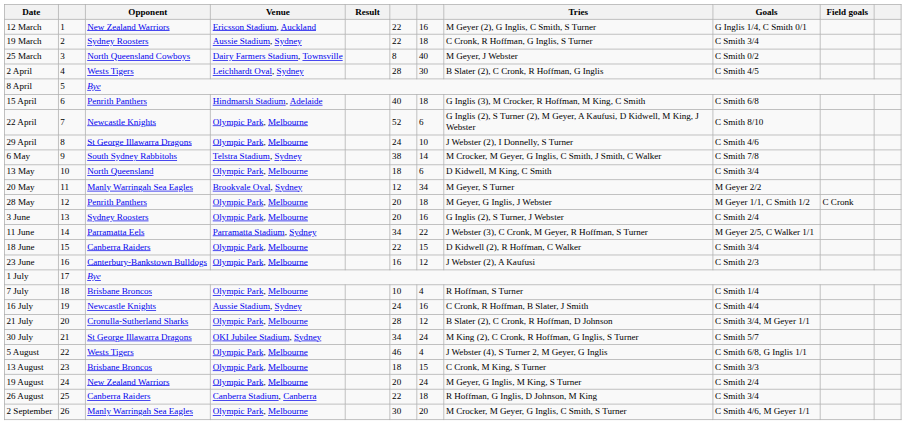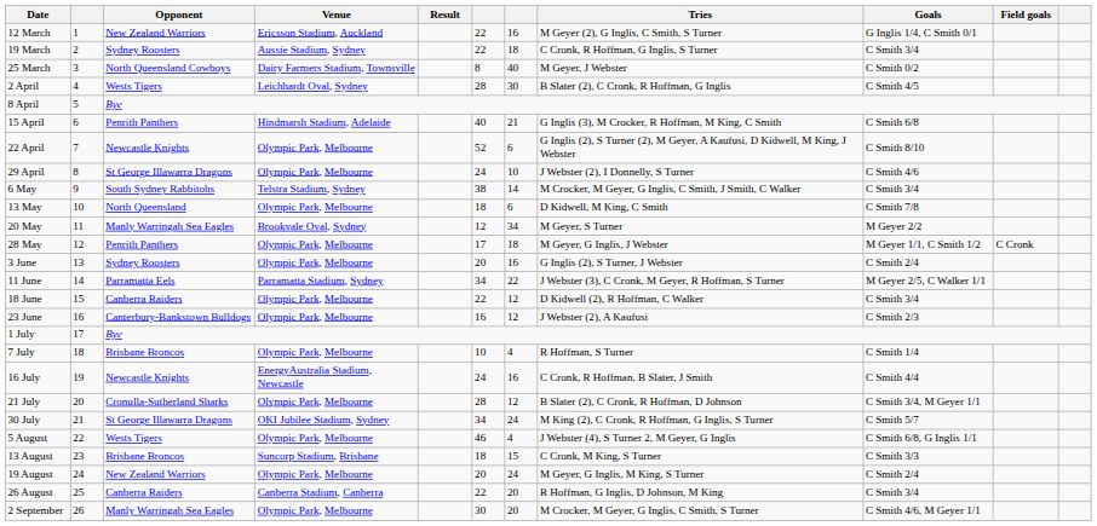15 April | column 7: 18 -> 21
6 May | Goals: C Smith 7/8 -> C Smith 3/4
13 May | Goals: C Smith 3/4 -> C Smith 7/8
28 May | column 6: 20 -> 17
18 June | column 7: 15 -> 12
16 July | Venue: Aussie Stadium, Sydney -> EnergyAustralia Stadium, Newcastle
13 August | Venue: Olympic Park, Melbourne -> Suncorp Stadium, Brisbane
26 August | column 7: 18 -> 20
